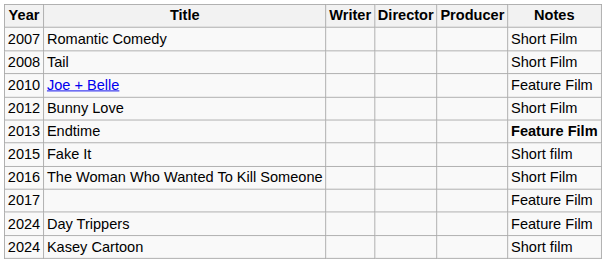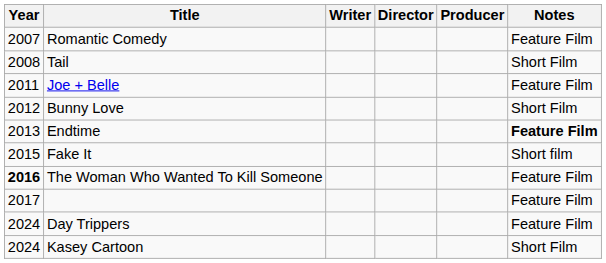Romantic Comedy | Notes: Short Film -> Feature Film
Joe + Belle | Year: 2010 -> 2011
The Woman Who Wanted To Kill Someone | Year: normal -> bold
The Woman Who Wanted To Kill Someone | Notes: Short Film -> Feature Film
Kasey Cartoon | Notes: Short film -> Short Film
